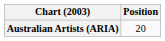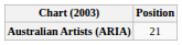Australian Artists (ARIA) | Position: 20 -> 21
